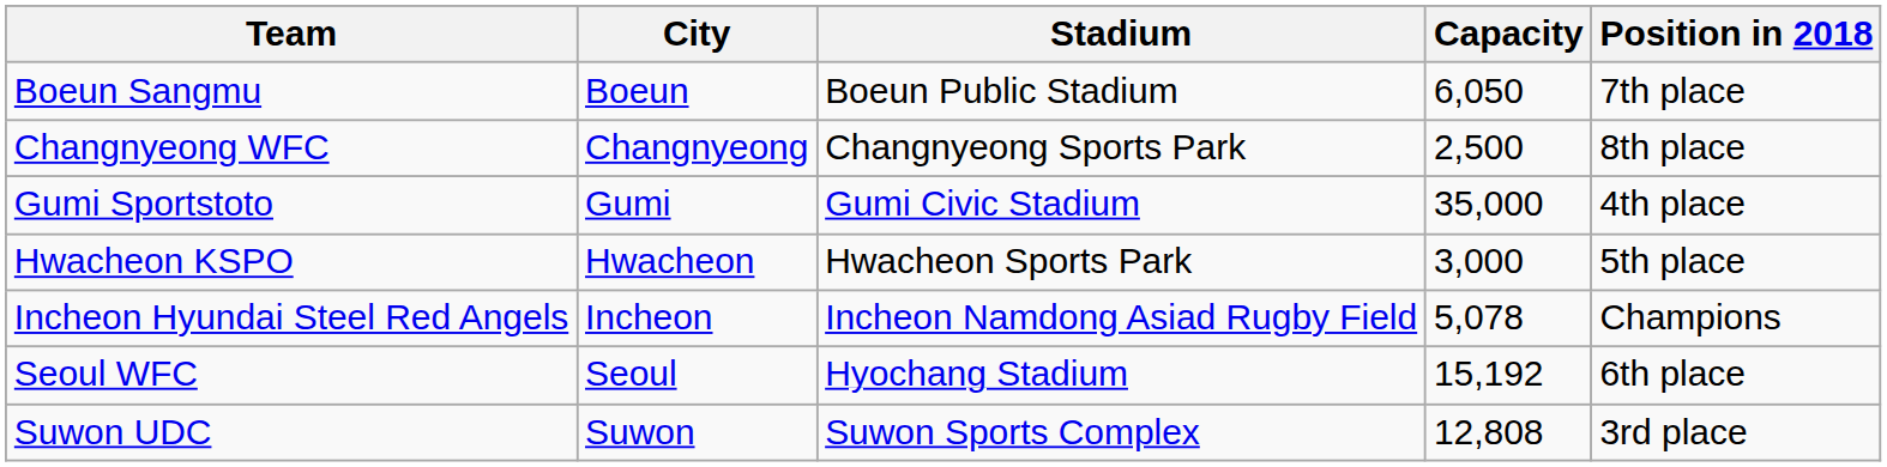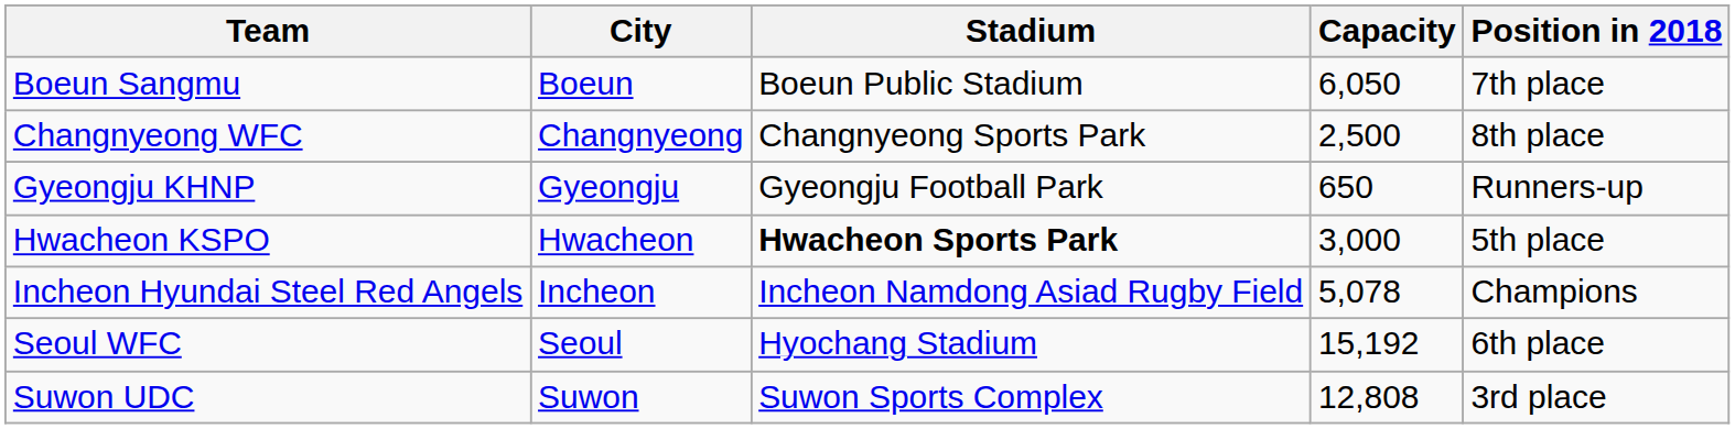- row: Gumi Sportstoto | Gumi | Gumi Civic Stadium | 35,000 | 4th place
+ row: Gyeongju KHNP | Gyeongju | Gyeongju Football Park | 650 | Runners-up
Hwacheon KSPO | Stadium: normal -> bold
